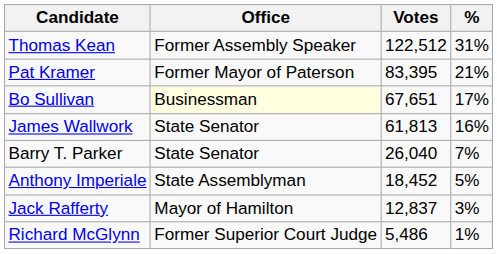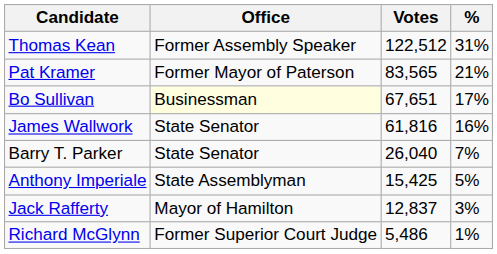Pat Kramer | Votes: 83,395 -> 83,565
James Wallwork | Votes: 61,813 -> 61,816
Anthony Imperiale | Votes: 18,452 -> 15,425
